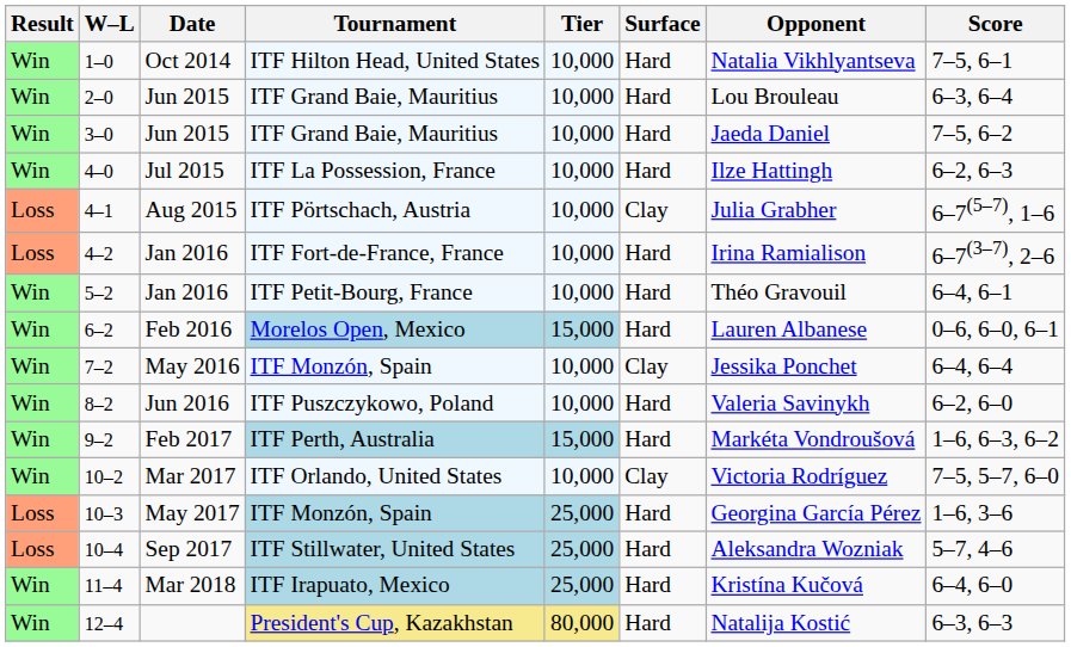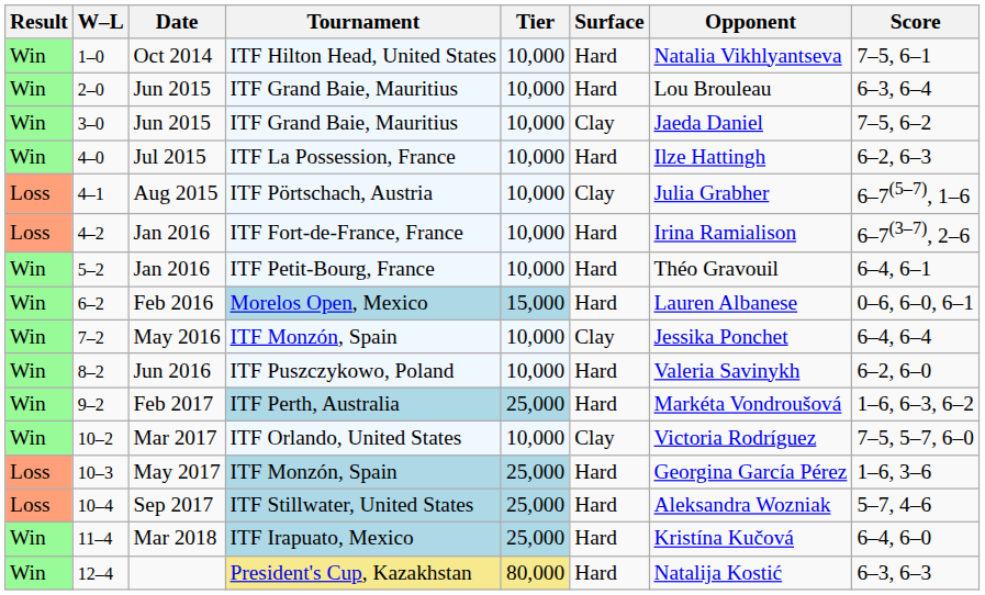3–0 | Surface: Hard -> Clay
9–2 | Tier: 15,000 -> 25,000
